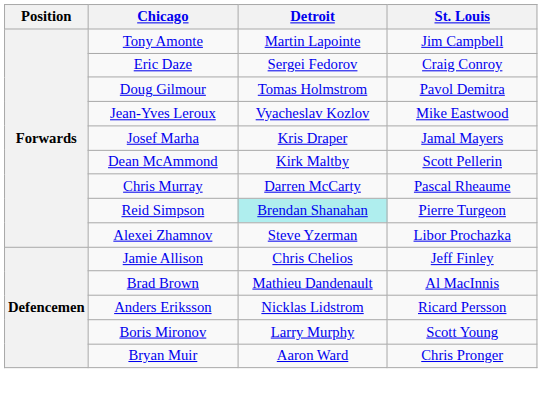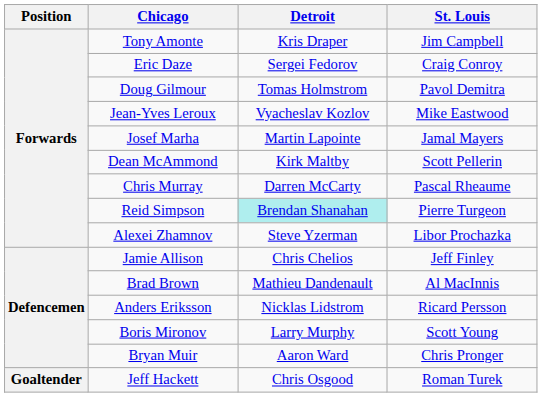Tony Amonte | Detroit: Martin Lapointe -> Kris Draper
Josef Marha | Detroit: Kris Draper -> Martin Lapointe
+ row: Goaltender | Jeff Hackett | Chris Osgood | Roman Turek
